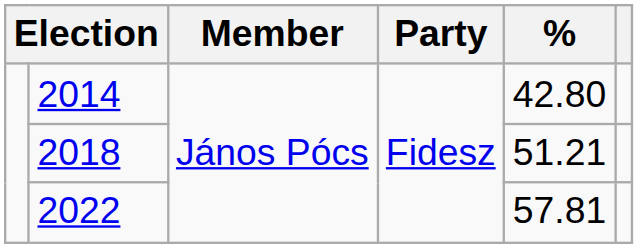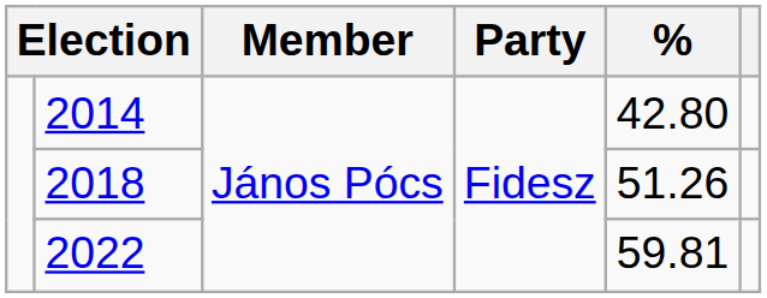2018 | %: 51.21 -> 51.26
2022 | %: 57.81 -> 59.81
